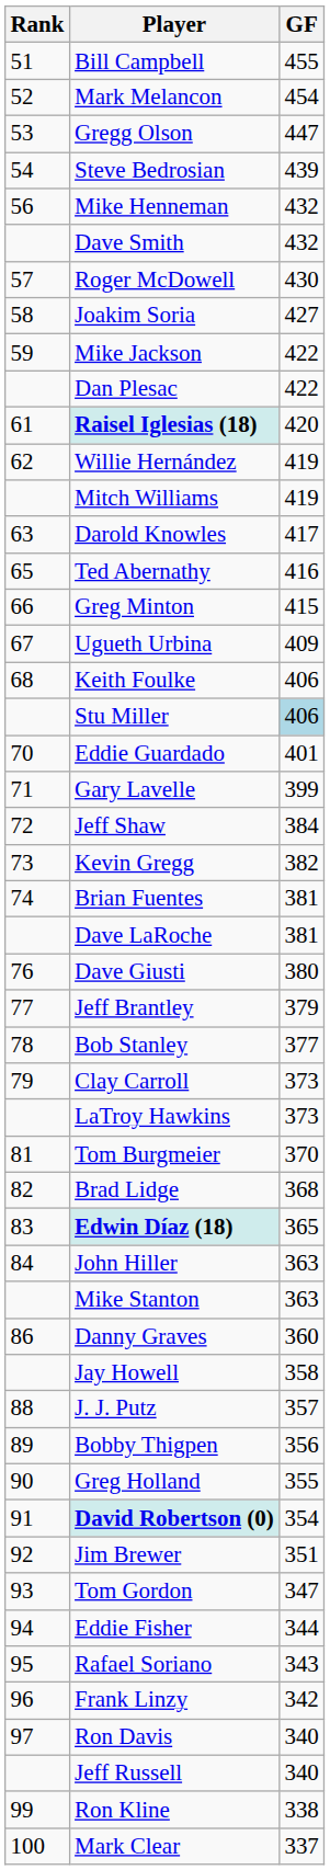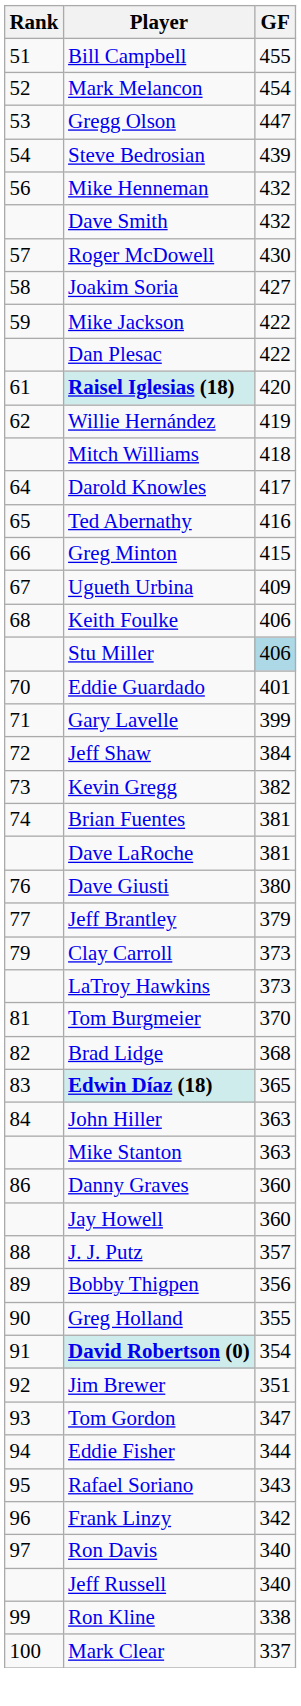Mitch Williams | GF: 419 -> 418
Darold Knowles | Rank: 63 -> 64
- row: 78 | Bob Stanley | 377
Jay Howell | GF: 358 -> 360
